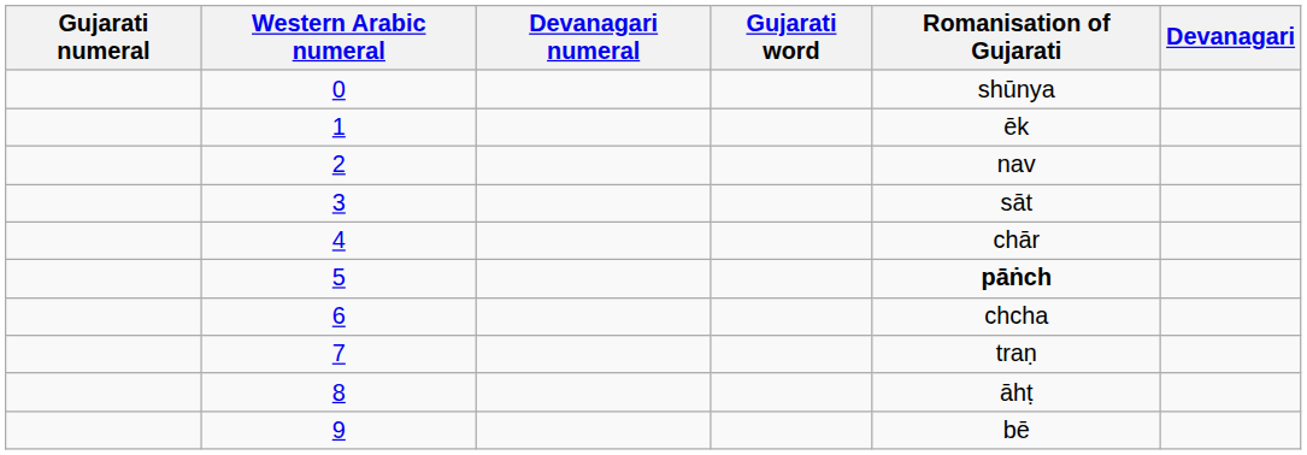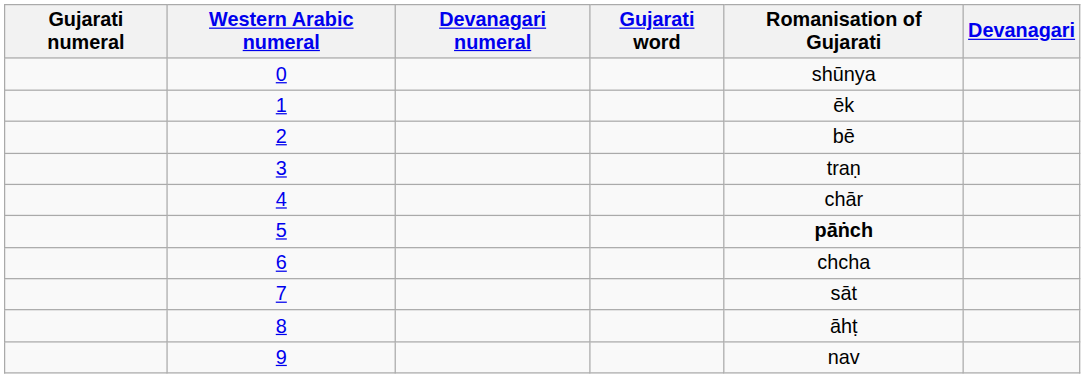2 | Romanisation of Gujarati: nav -> bē
3 | Romanisation of Gujarati: sāt -> traṇ
7 | Romanisation of Gujarati: traṇ -> sāt
9 | Romanisation of Gujarati: bē -> nav
